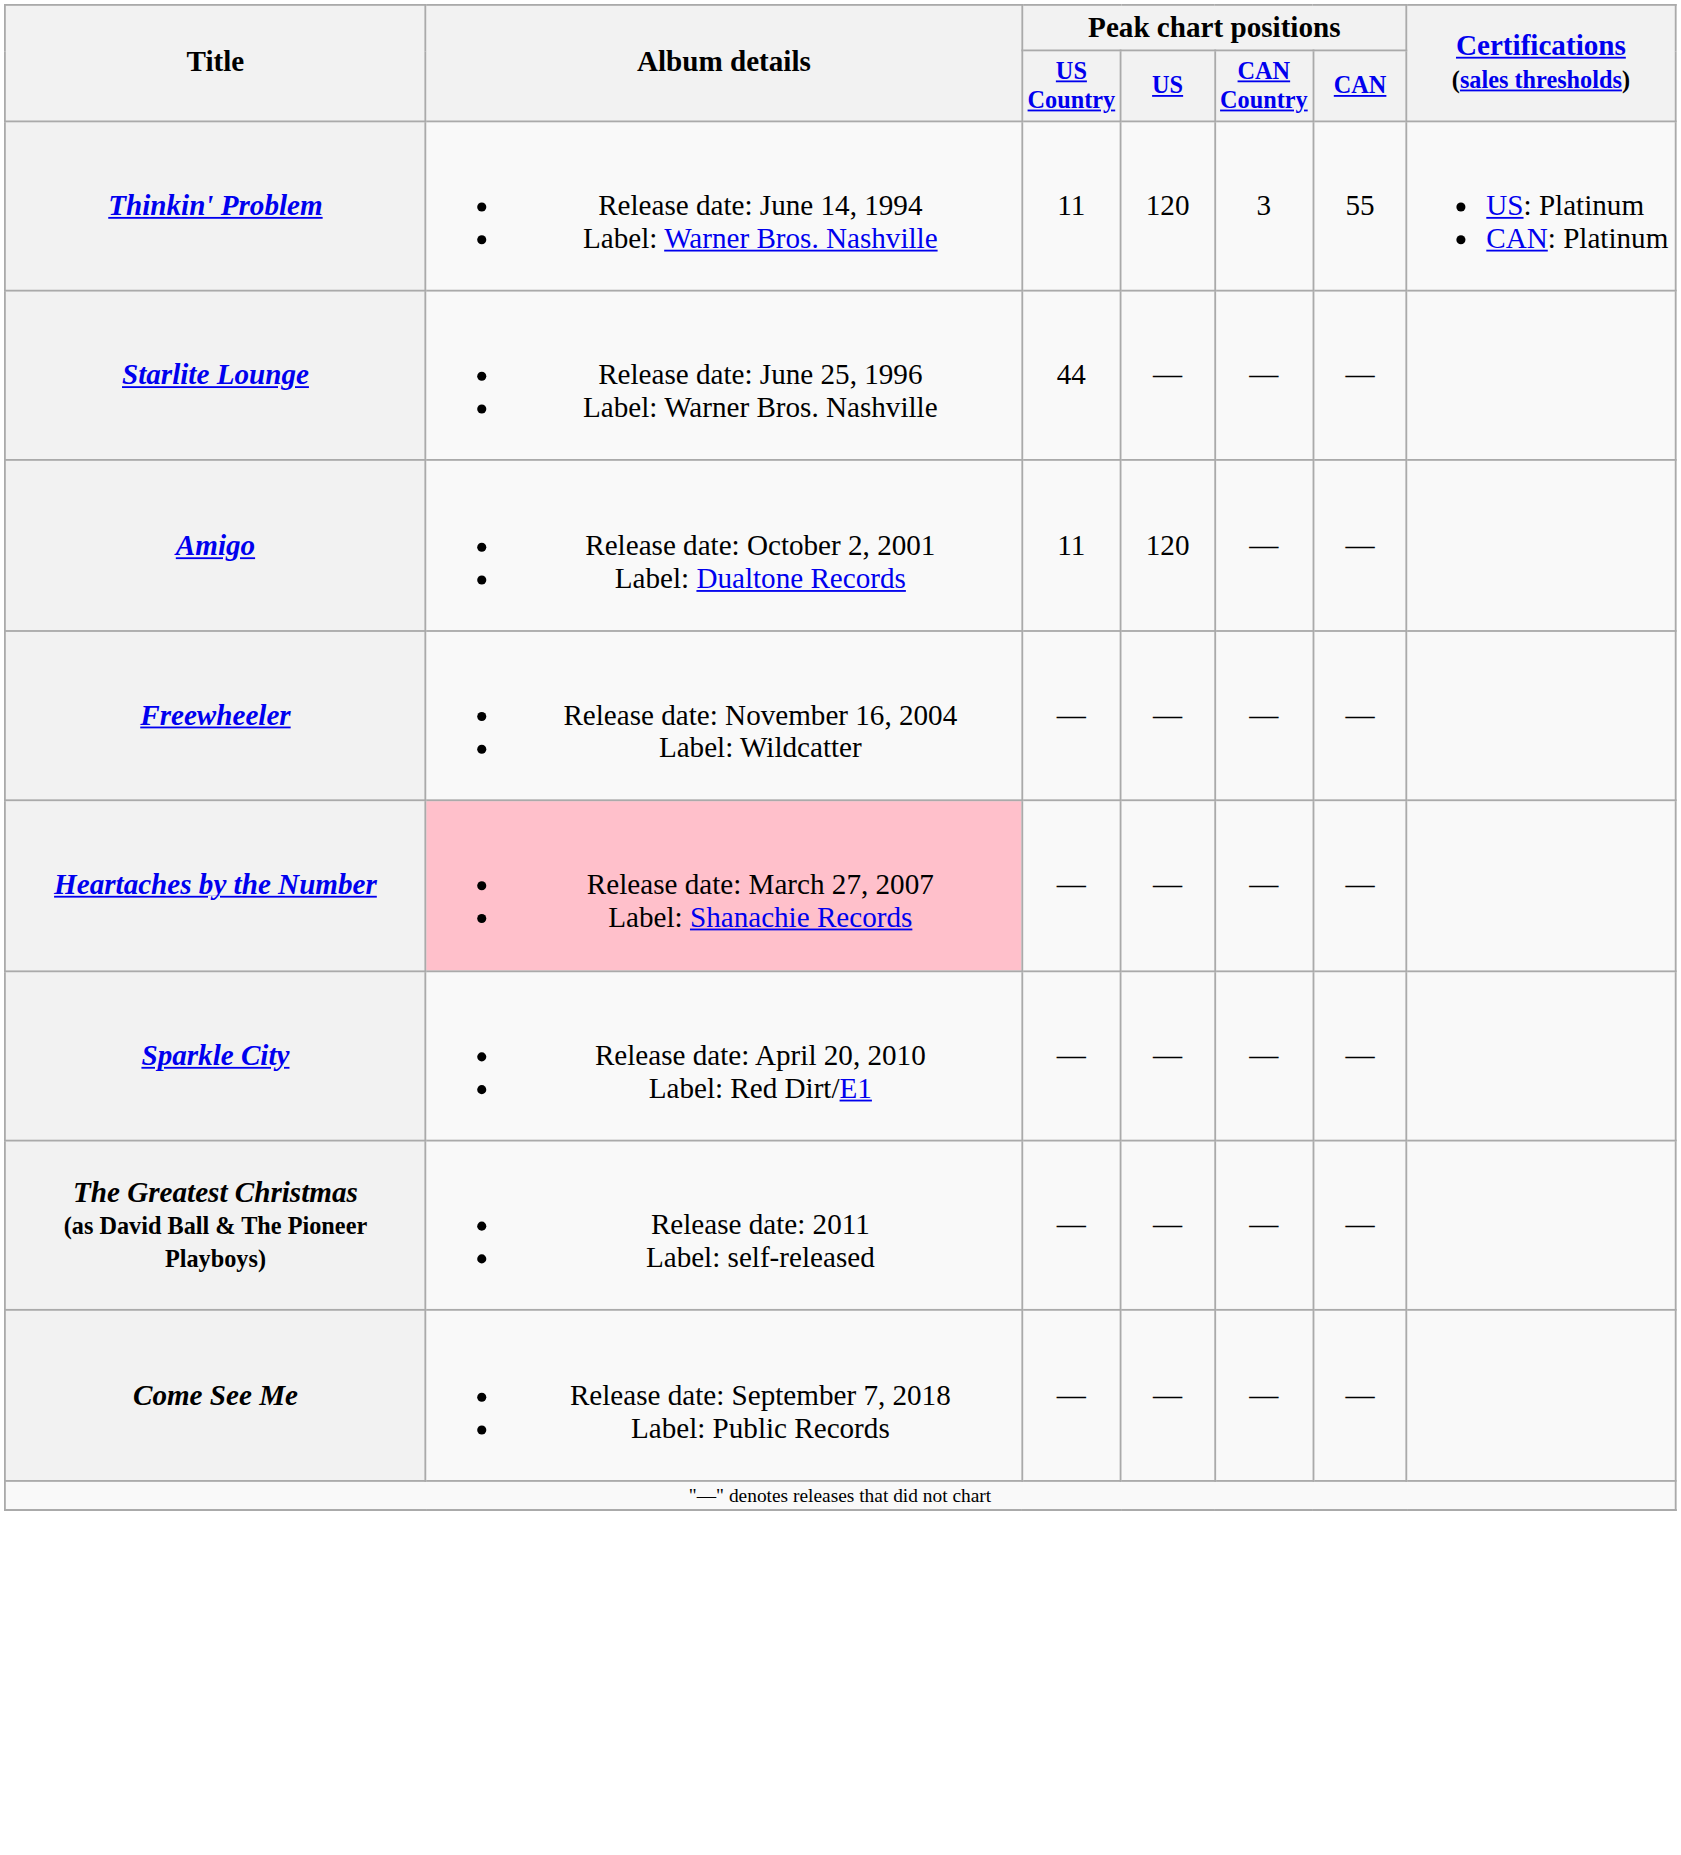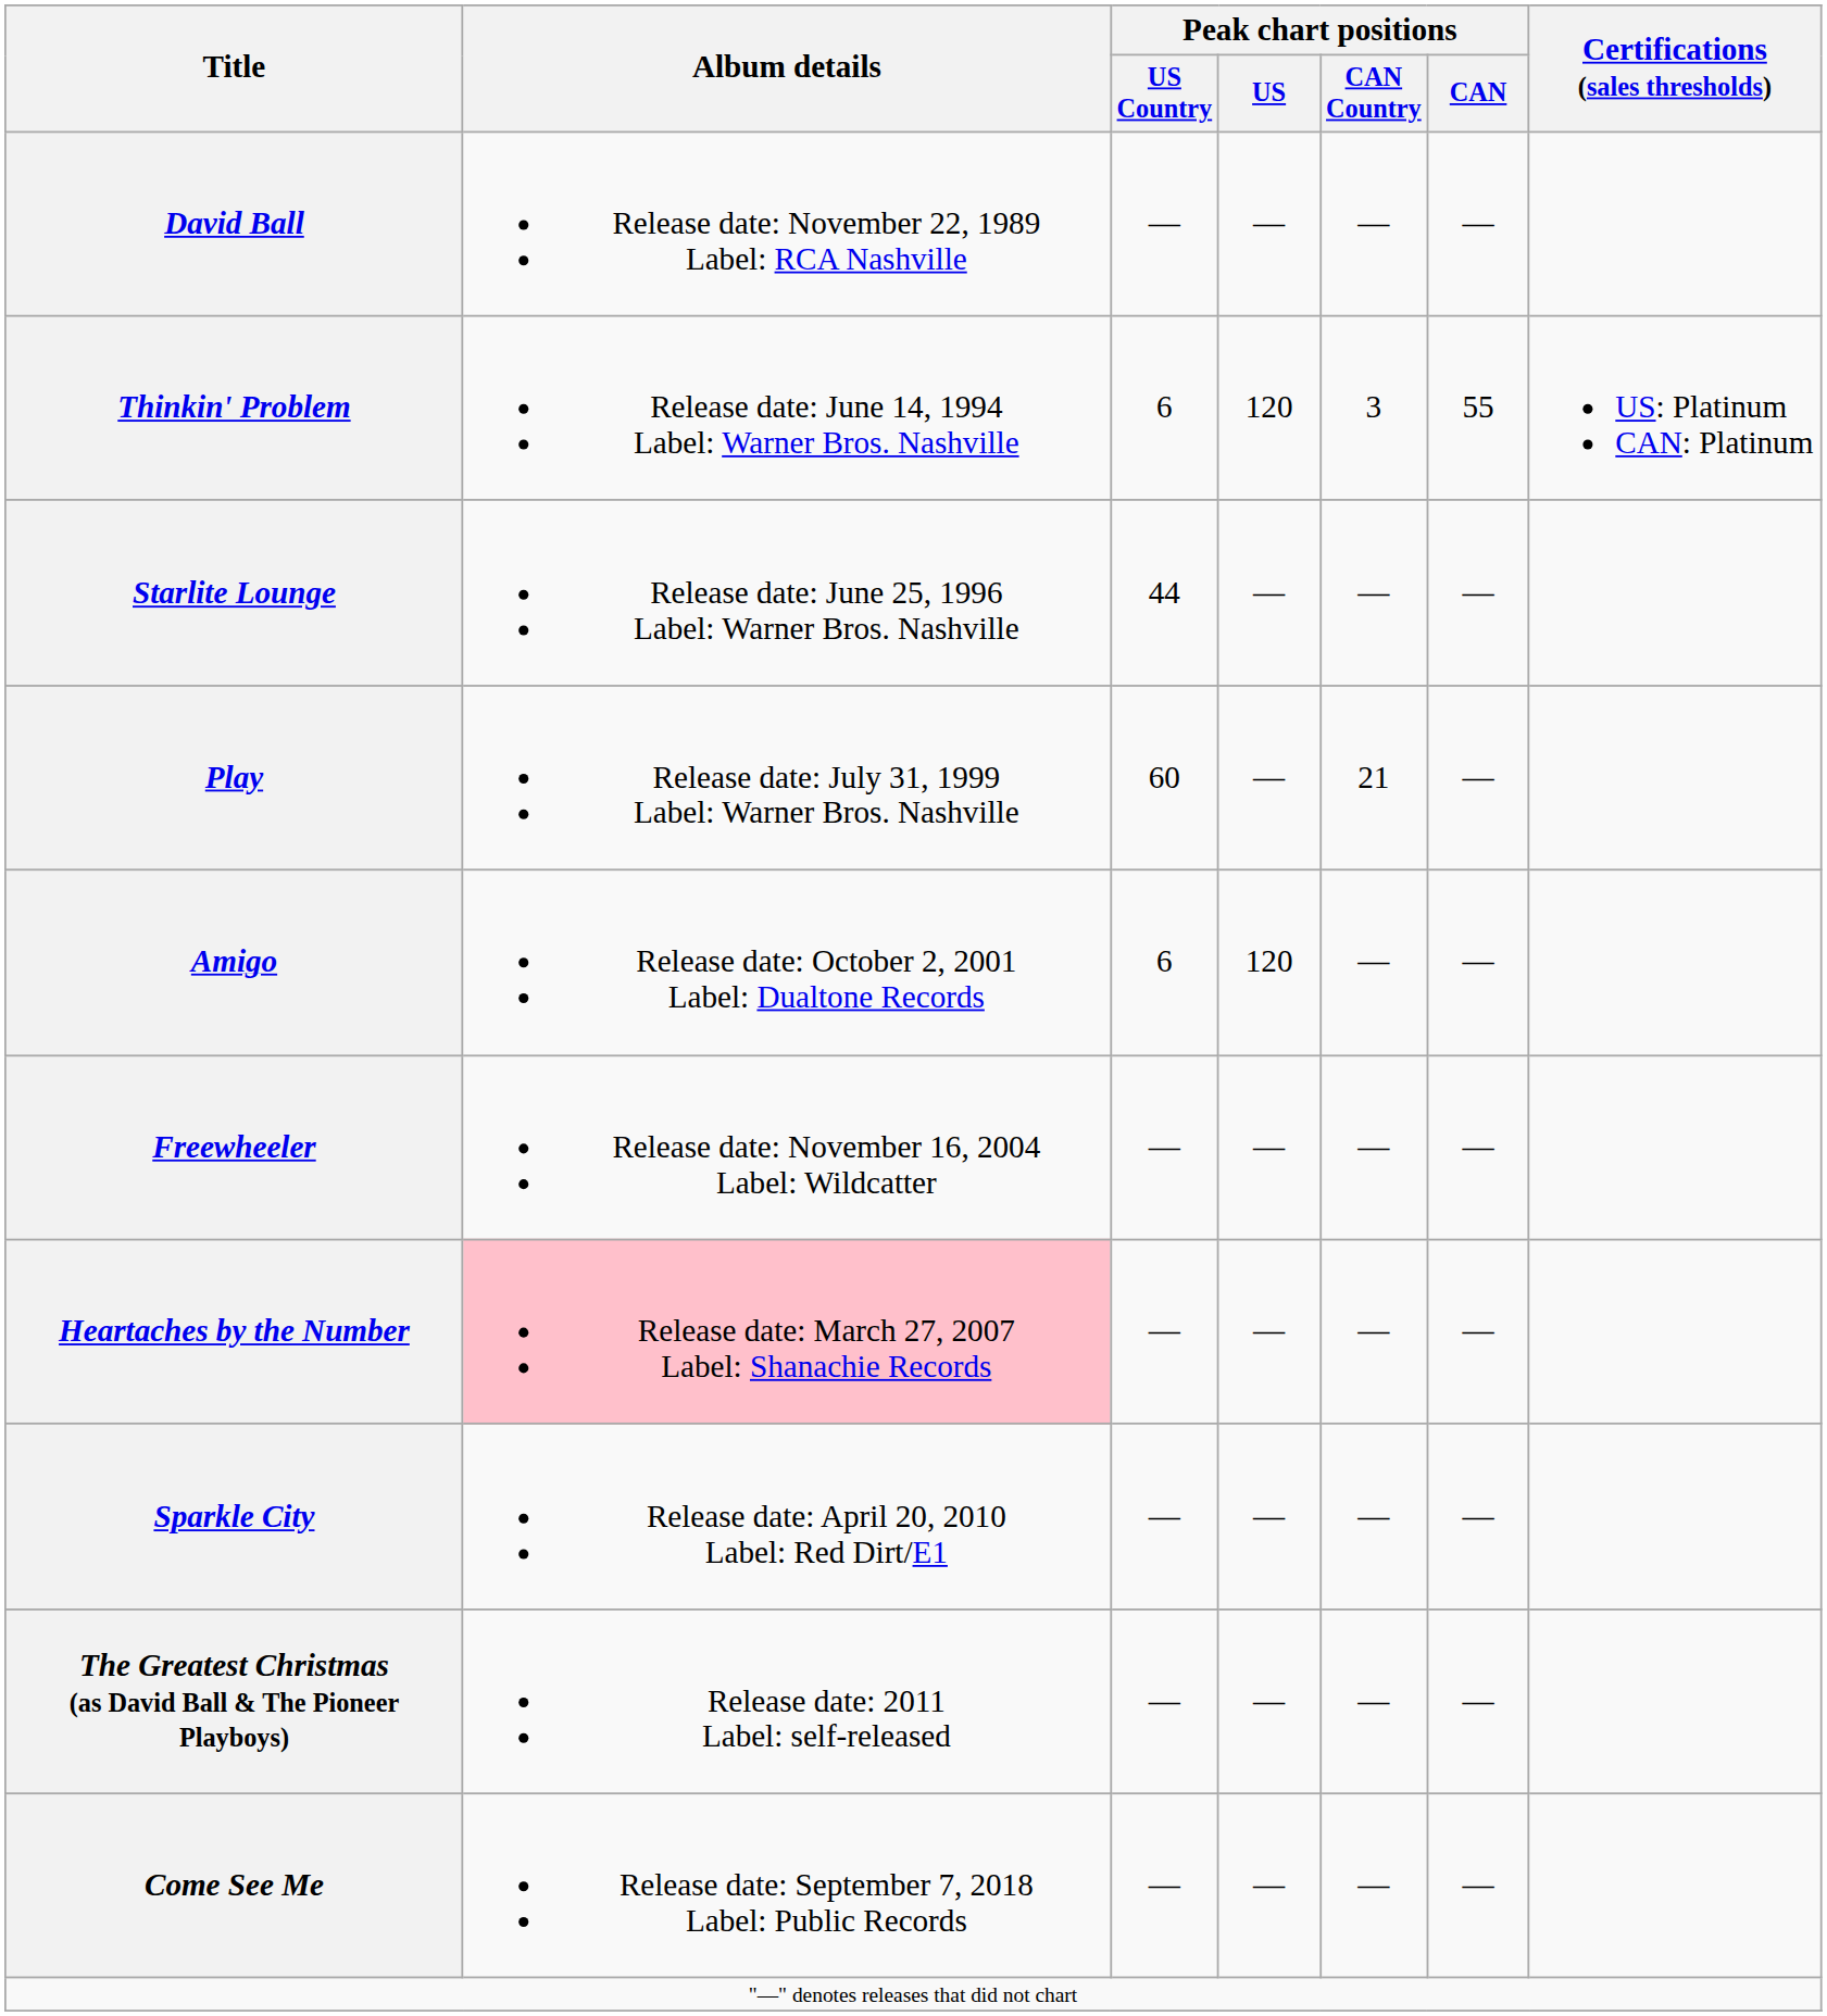+ row: David Ball | Release date: November 22, 1989 Label: RCA Nashville | — | — | — | —
Thinkin' Problem | Peak chart positions / US Country: 11 -> 6
+ row: Play | Release date: July 31, 1999 Label: Warner Bros. Nashville | 60 | — | 21 | —
Amigo | Peak chart positions / US Country: 11 -> 6
